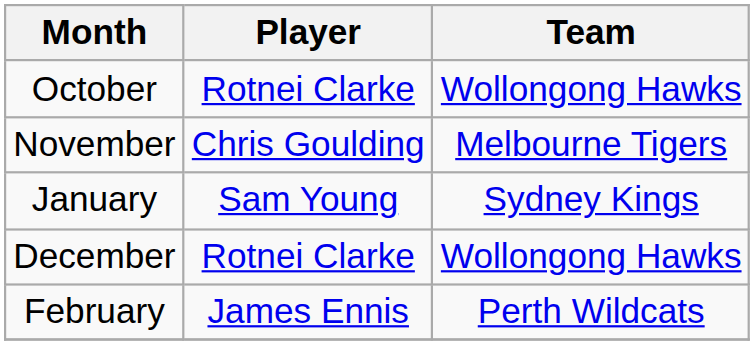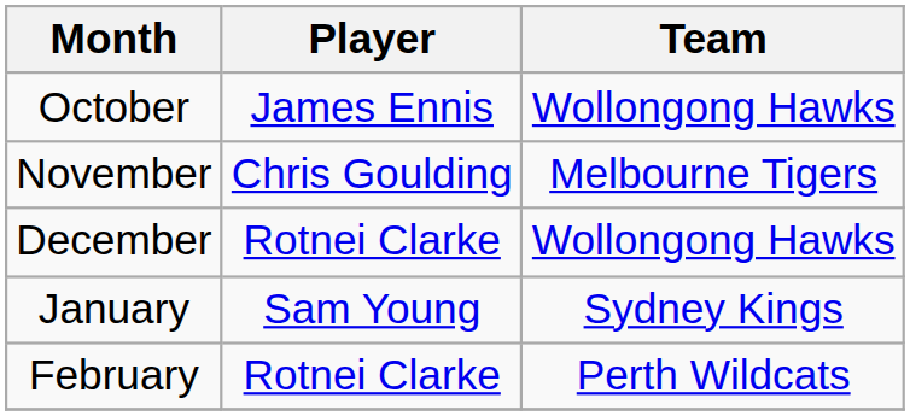October | Player: Rotnei Clarke -> James Ennis
rows swapped: December <-> January
February | Player: James Ennis -> Rotnei Clarke
